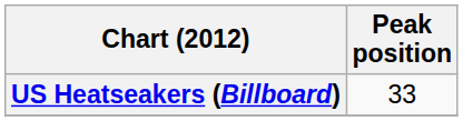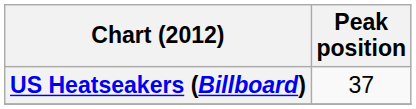US Heatseakers (Billboard) | Peak position: 33 -> 37
